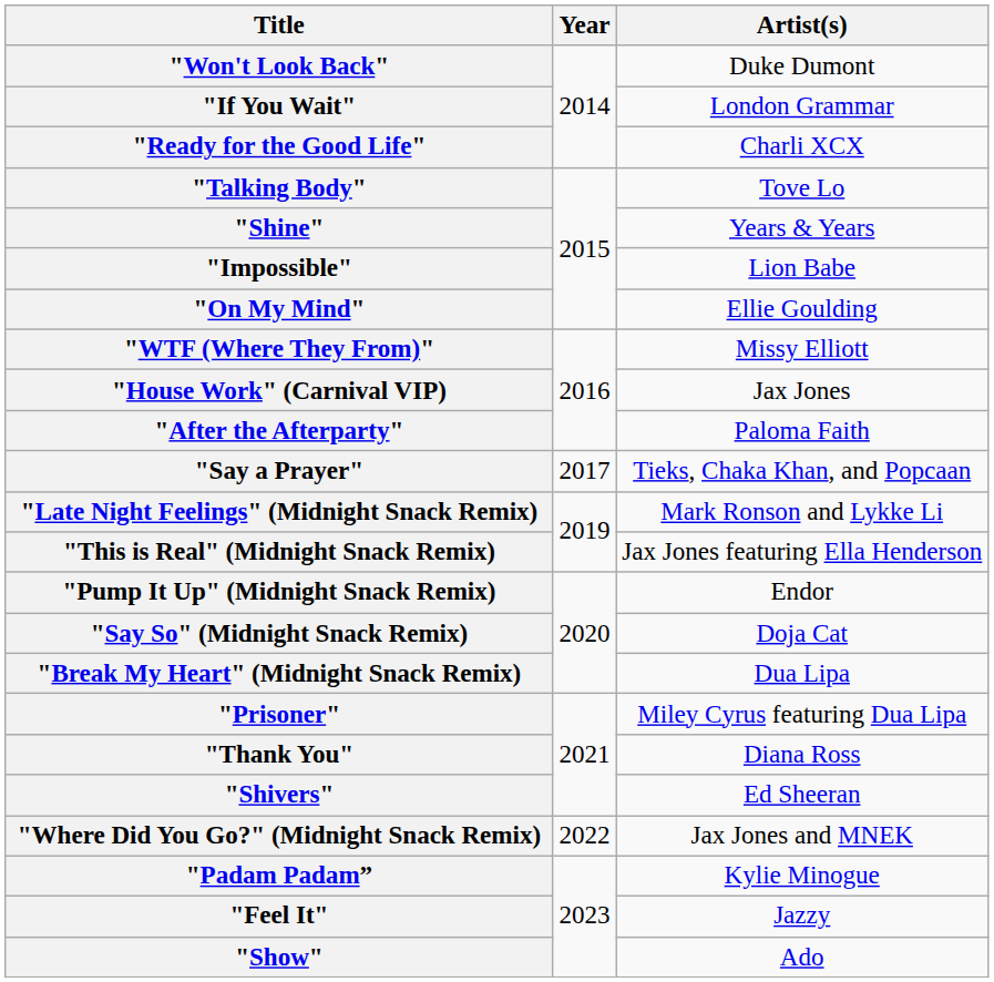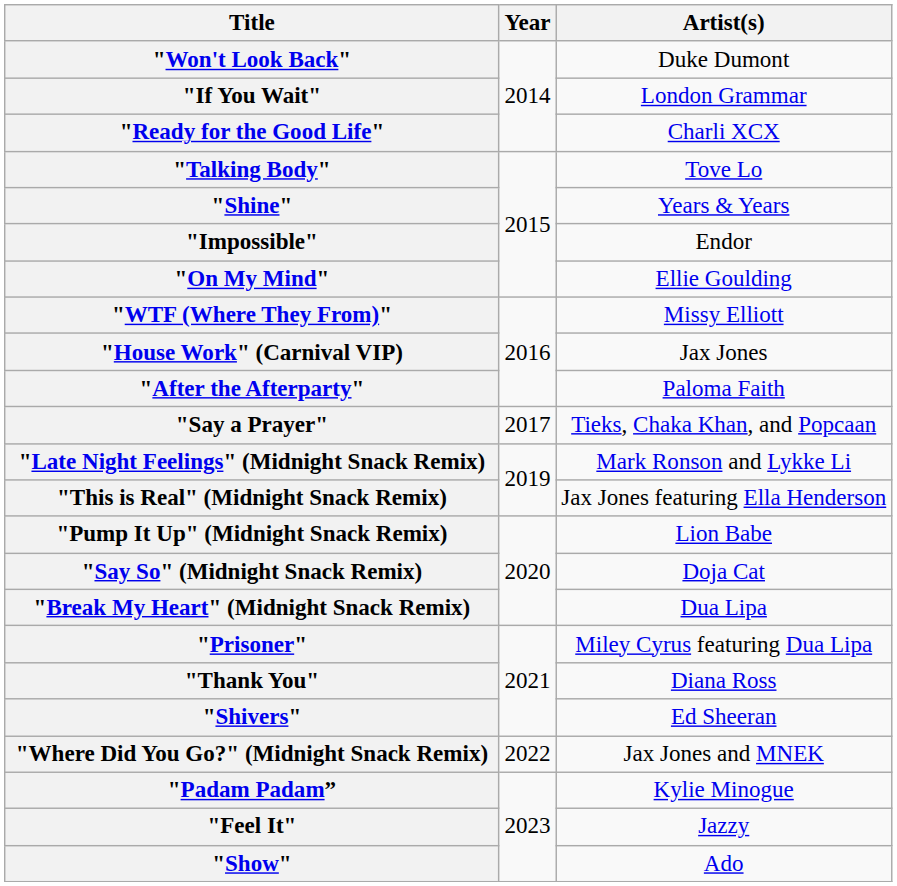"Impossible" | Artist(s): Lion Babe -> Endor
"Pump It Up" (Midnight Snack Remix) | Artist(s): Endor -> Lion Babe
